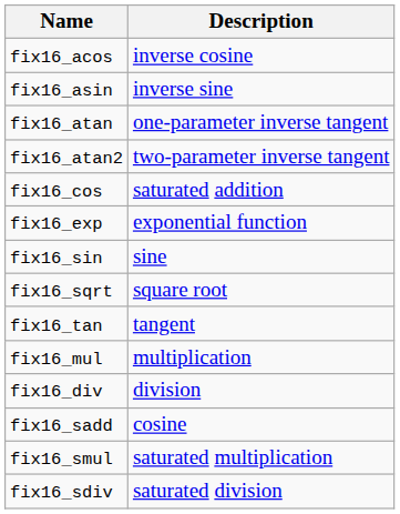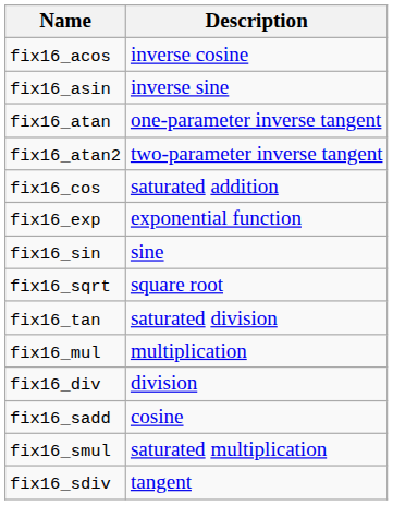fix16_tan | Description: tangent -> saturated division
fix16_sdiv | Description: saturated division -> tangent
